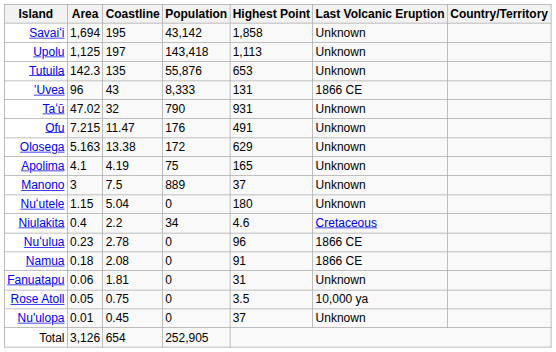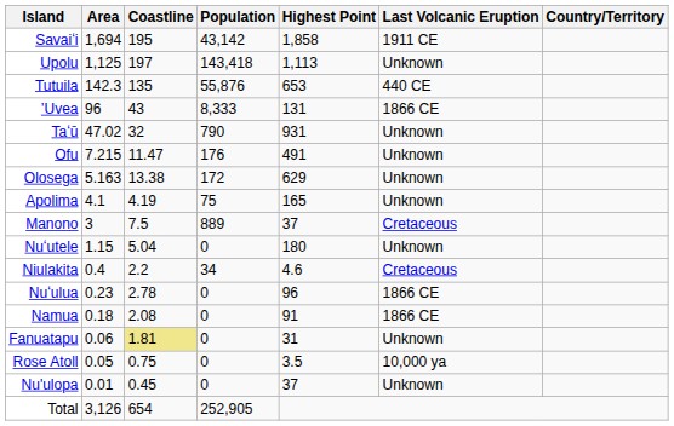Savaiʻi | Last Volcanic Eruption: Unknown -> 1911 CE
Tutuila | Last Volcanic Eruption: Unknown -> 440 CE
Manono | Last Volcanic Eruption: Unknown -> Cretaceous
Fanuatapu | Coastline: no background -> khaki background
